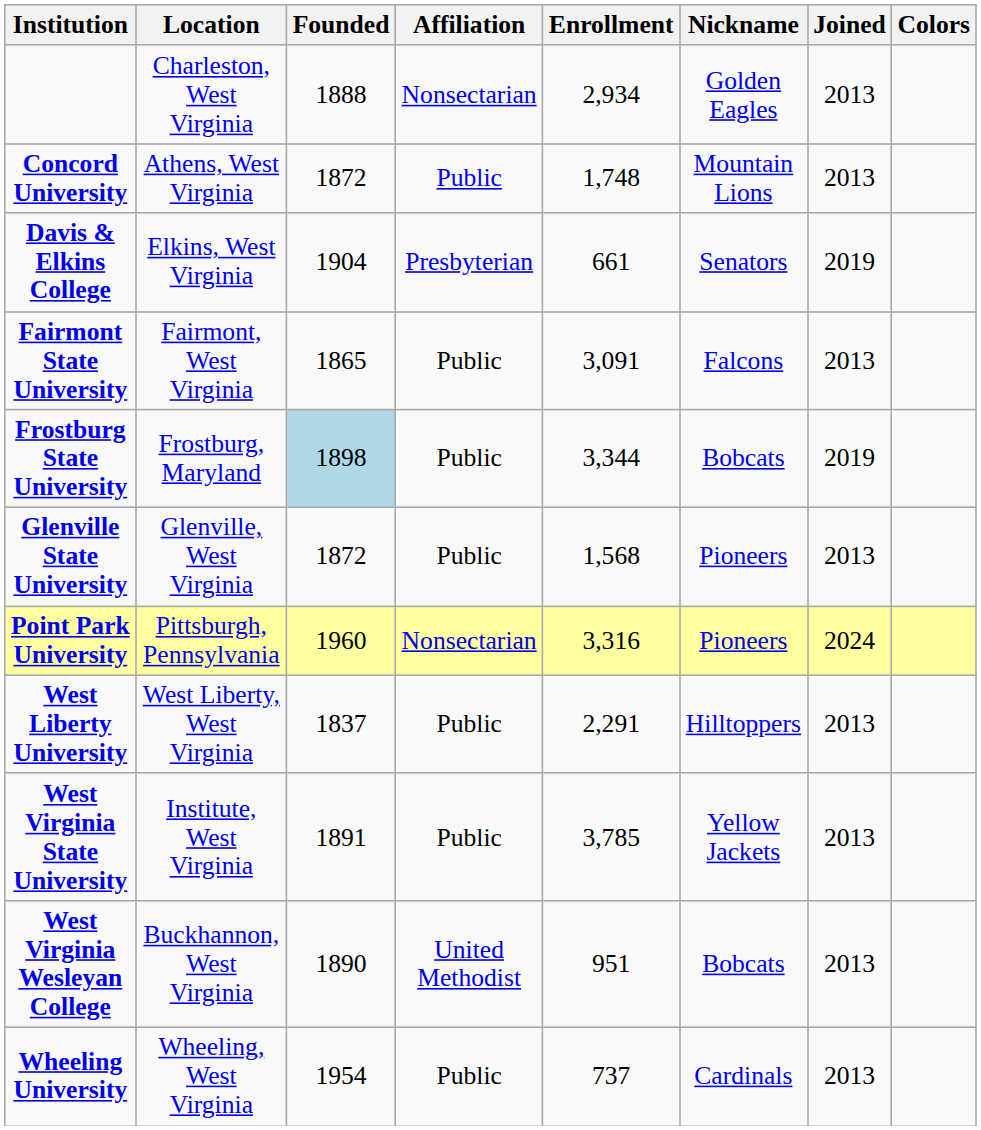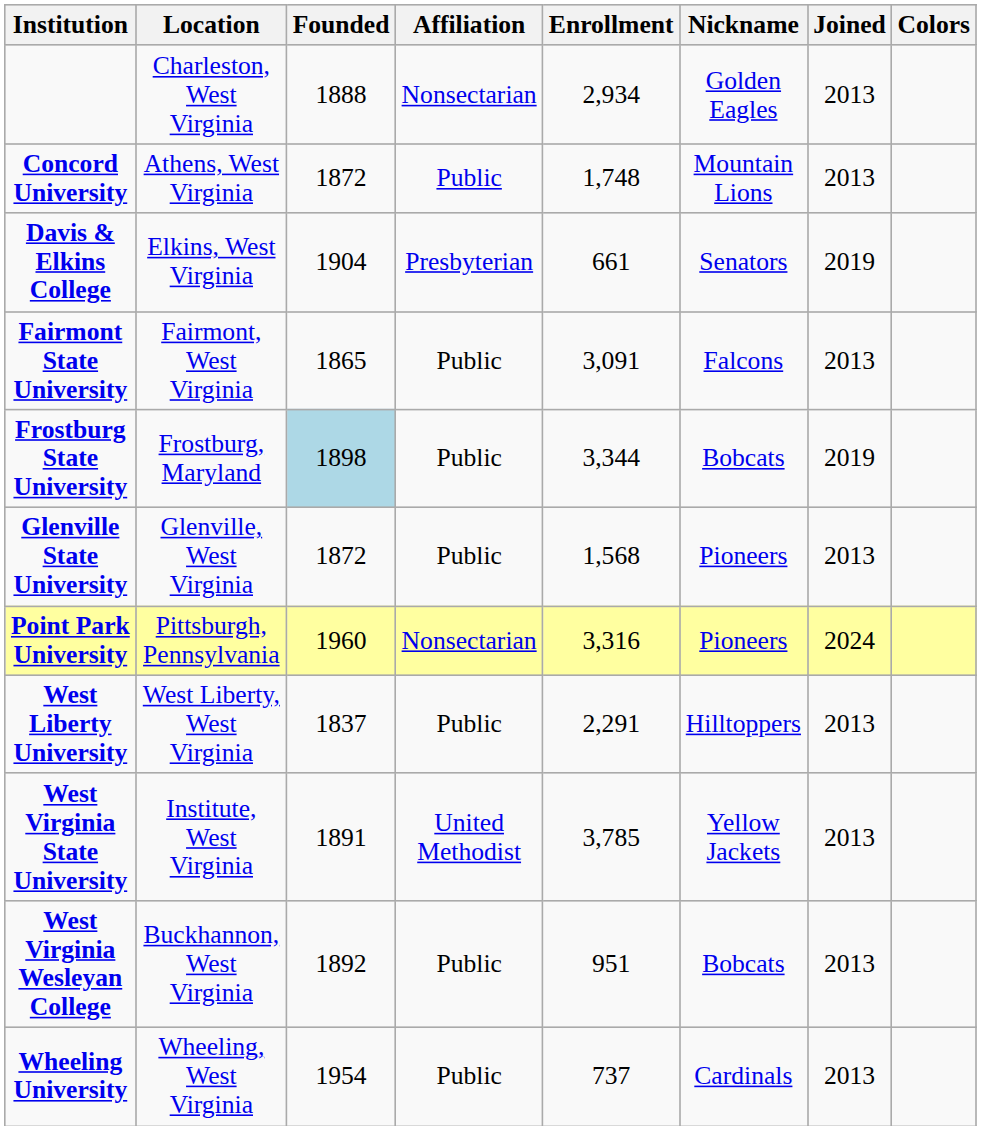West Virginia State University | Affiliation: Public -> United Methodist
West Virginia Wesleyan College | Founded: 1890 -> 1892
West Virginia Wesleyan College | Affiliation: United Methodist -> Public
